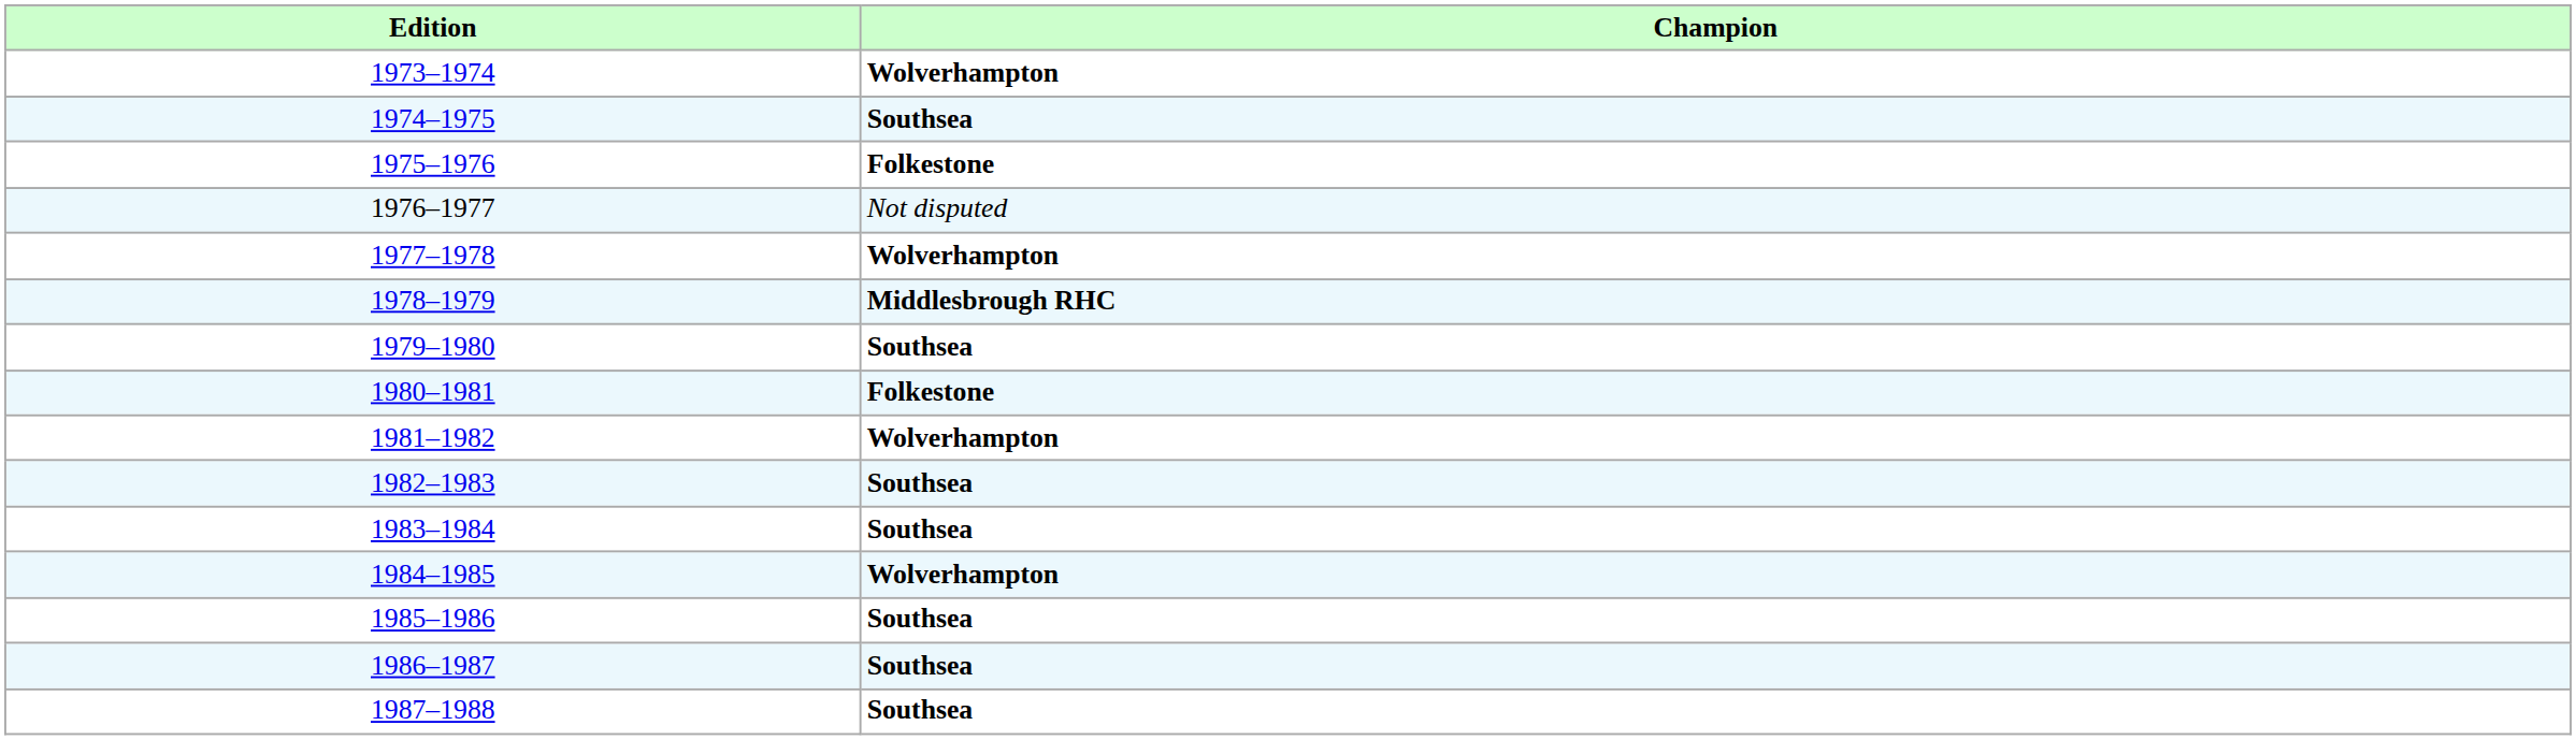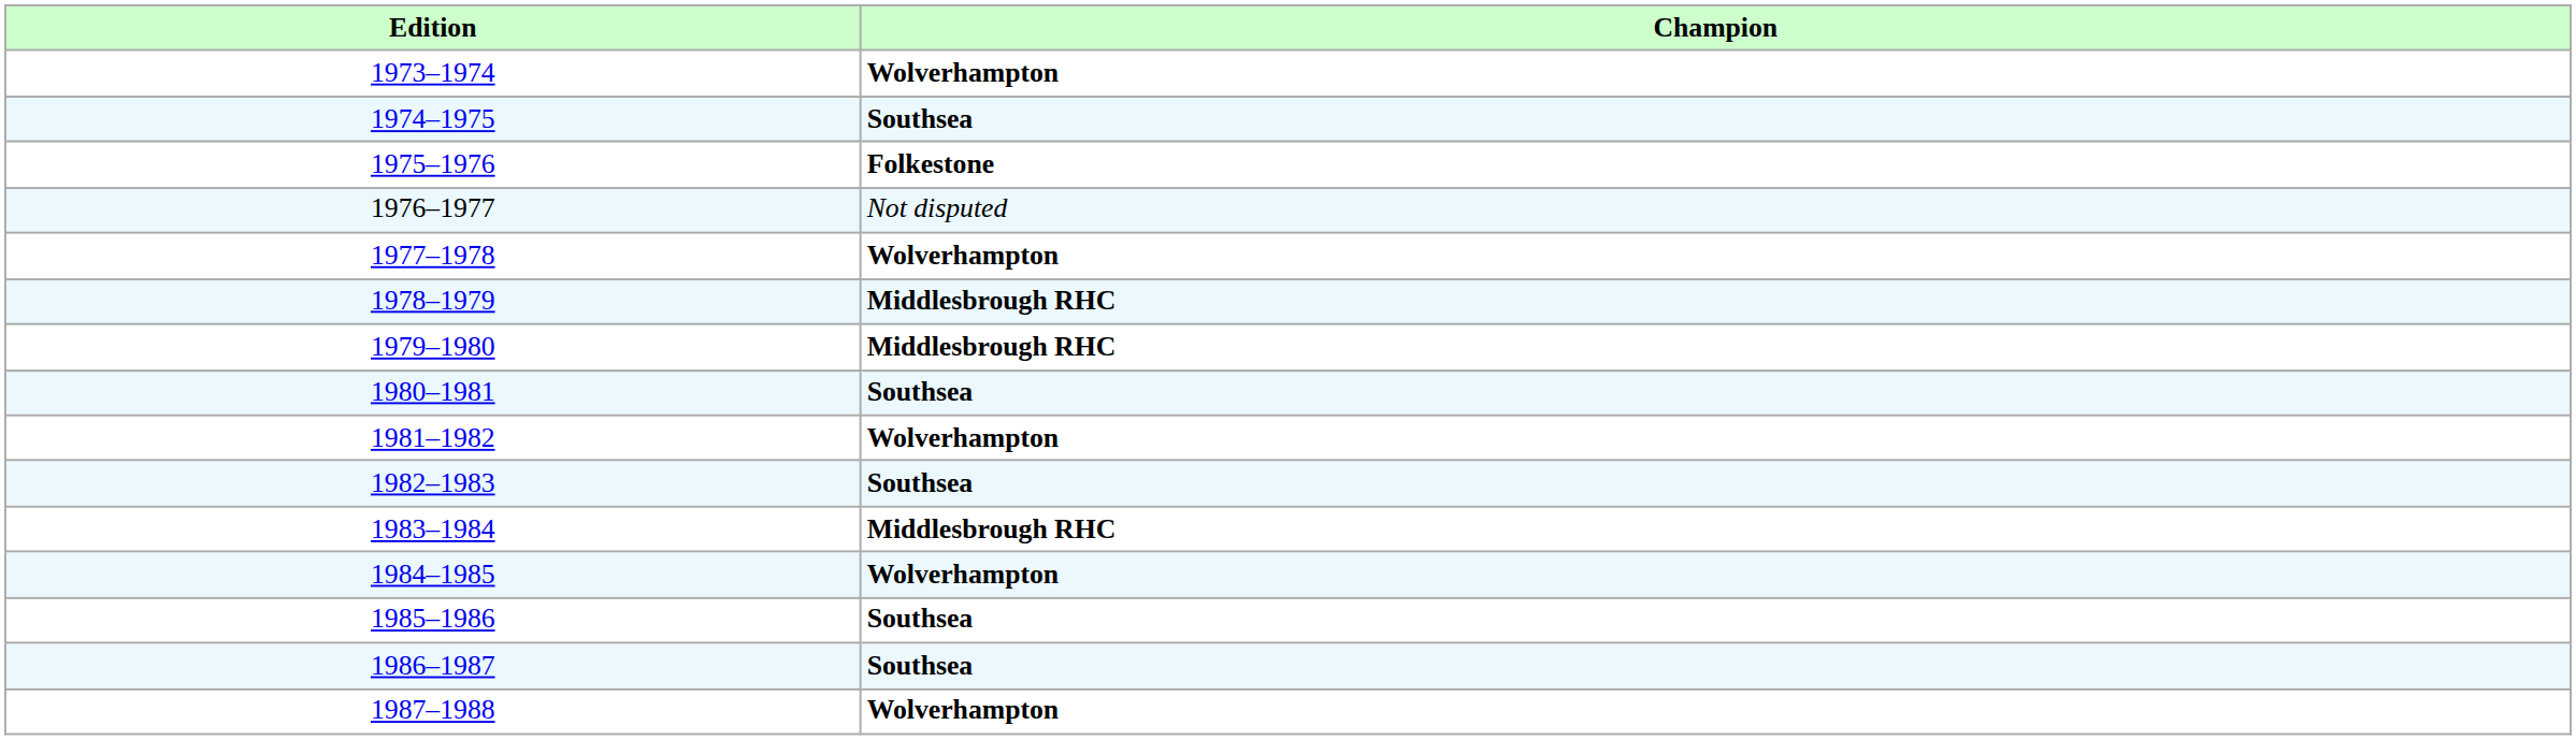1979–1980 | Champion: Southsea -> Middlesbrough RHC
1980–1981 | Champion: Folkestone -> Southsea
1983–1984 | Champion: Southsea -> Middlesbrough RHC
1987–1988 | Champion: Southsea -> Wolverhampton
